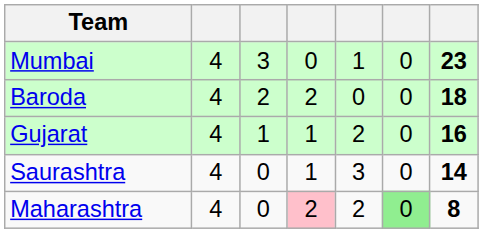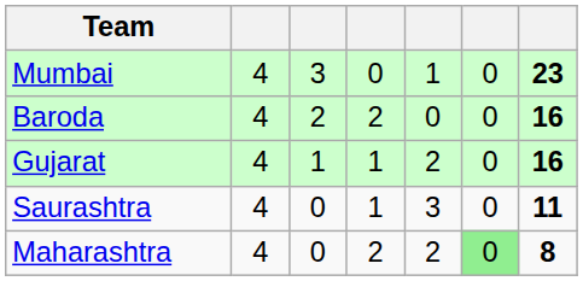Baroda | column 7: 18 -> 16
Saurashtra | column 7: 14 -> 11
Maharashtra | column 4: pink background -> no background
